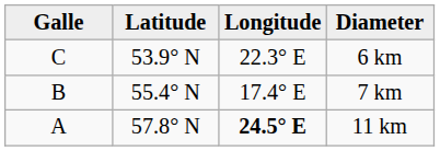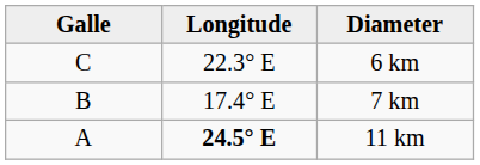- column: Latitude | 53.9° N | 55.4° N | 57.8° N
